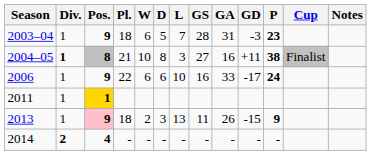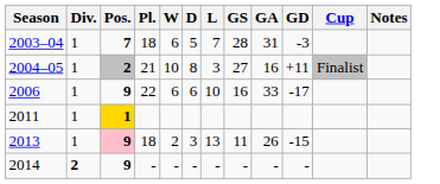- column: P | 23 | 38 | 24 | 9 | -
2003–04 | Pos.: 9 -> 7
2004–05 | Div.: bold -> normal
2004–05 | Pos.: 8 -> 2
2014 | Pos.: 4 -> 9
